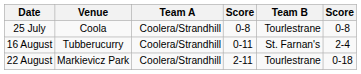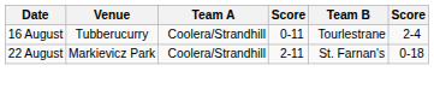- row: 25 July | Coola | Coolera/Strandhill | 0-8 | Tourlestrane | 0-8
16 August | Team B: St. Farnan's -> Tourlestrane
22 August | Team B: Tourlestrane -> St. Farnan's
